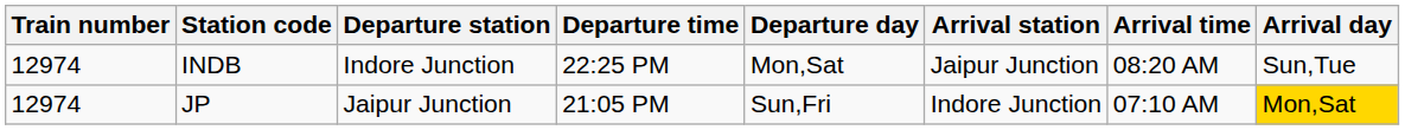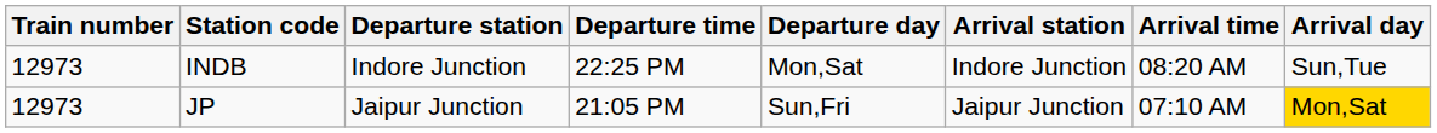INDB | Train number: 12974 -> 12973
INDB | Arrival station: Jaipur Junction -> Indore Junction
JP | Train number: 12974 -> 12973
JP | Arrival station: Indore Junction -> Jaipur Junction
